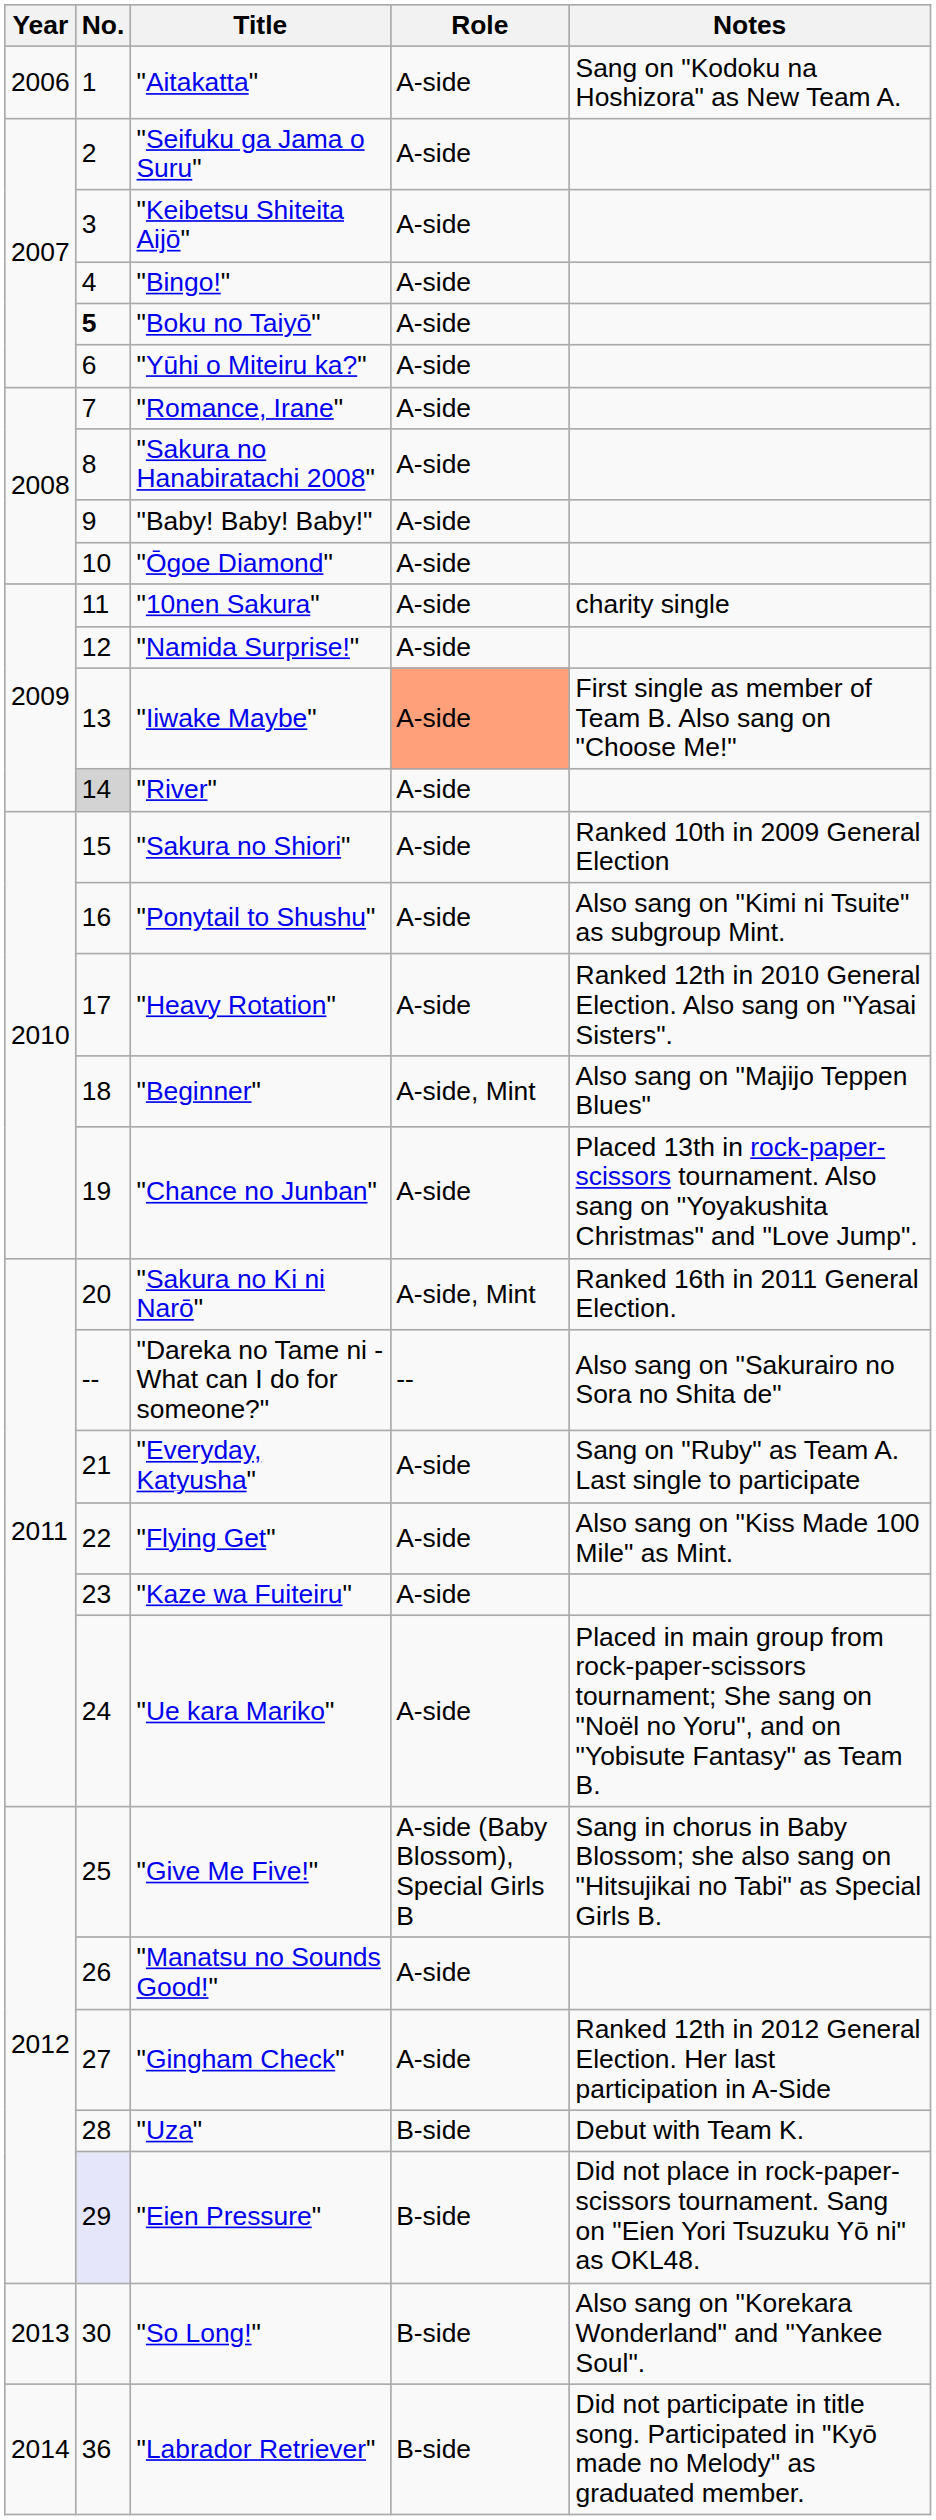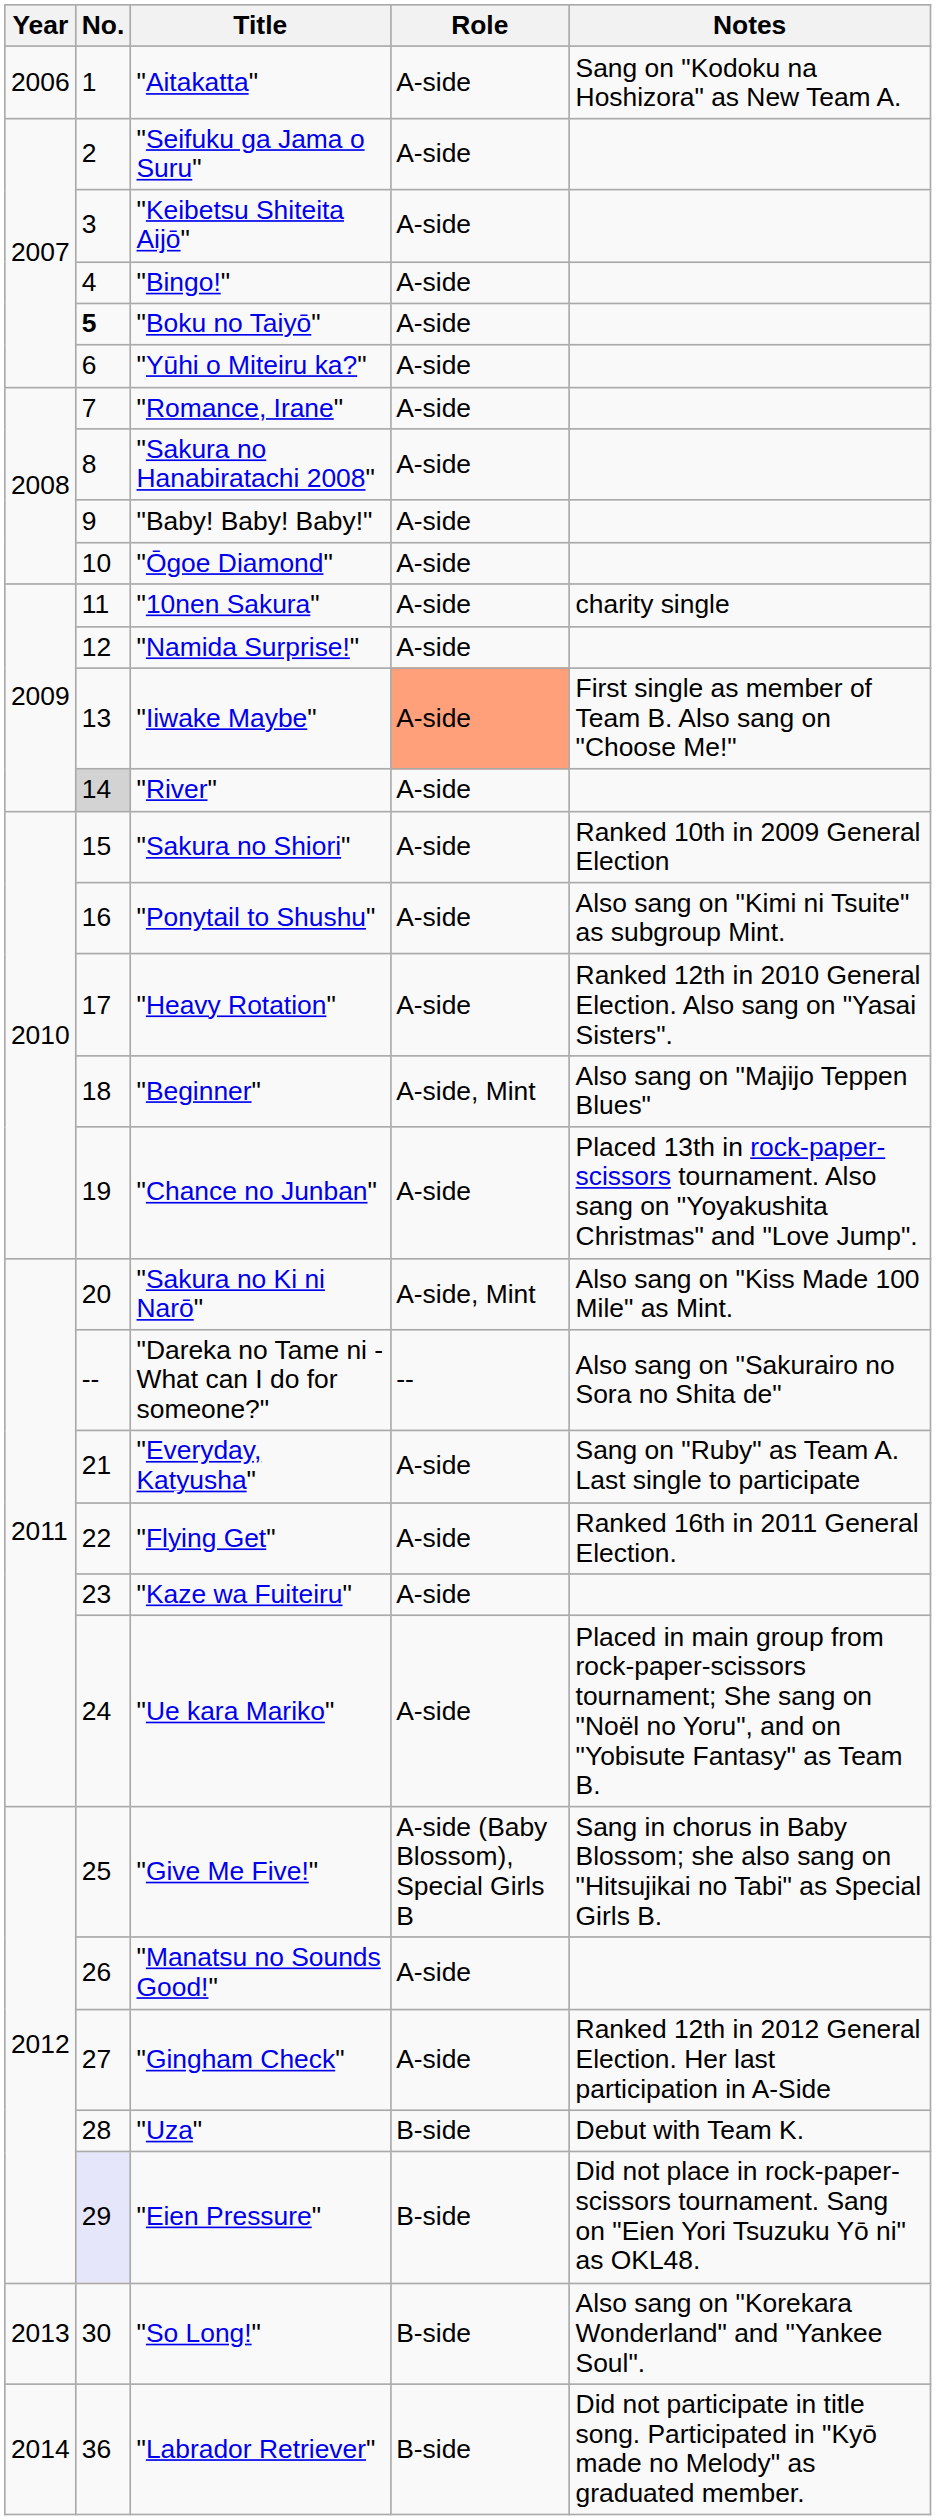"Sakura no Ki ni Narō" | Notes: Ranked 16th in 2011 General Election. -> Also sang on "Kiss Made 100 Mile" as Mint.
"Flying Get" | Notes: Also sang on "Kiss Made 100 Mile" as Mint. -> Ranked 16th in 2011 General Election.
